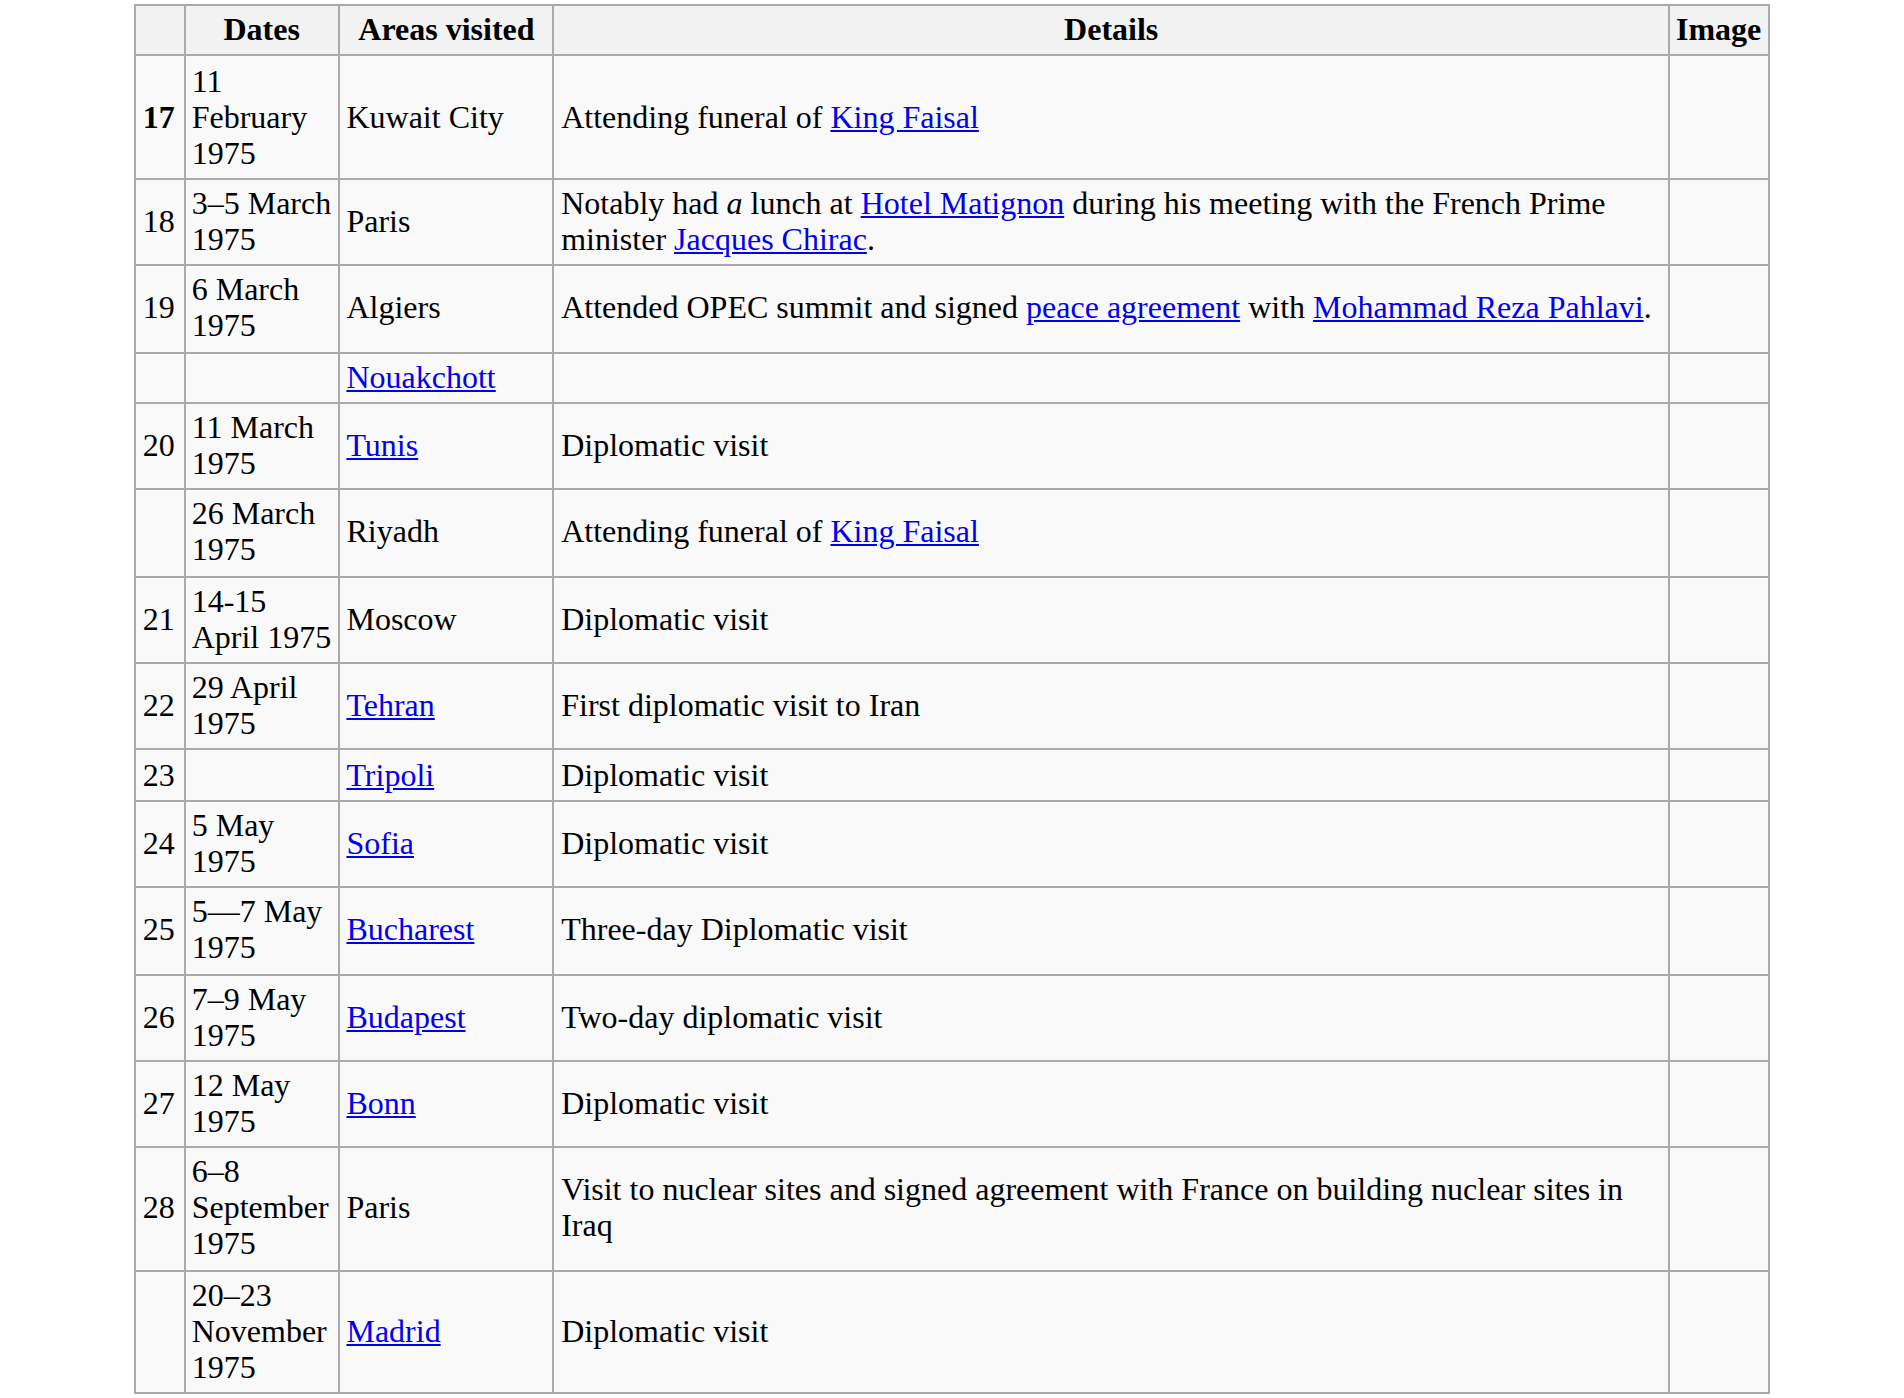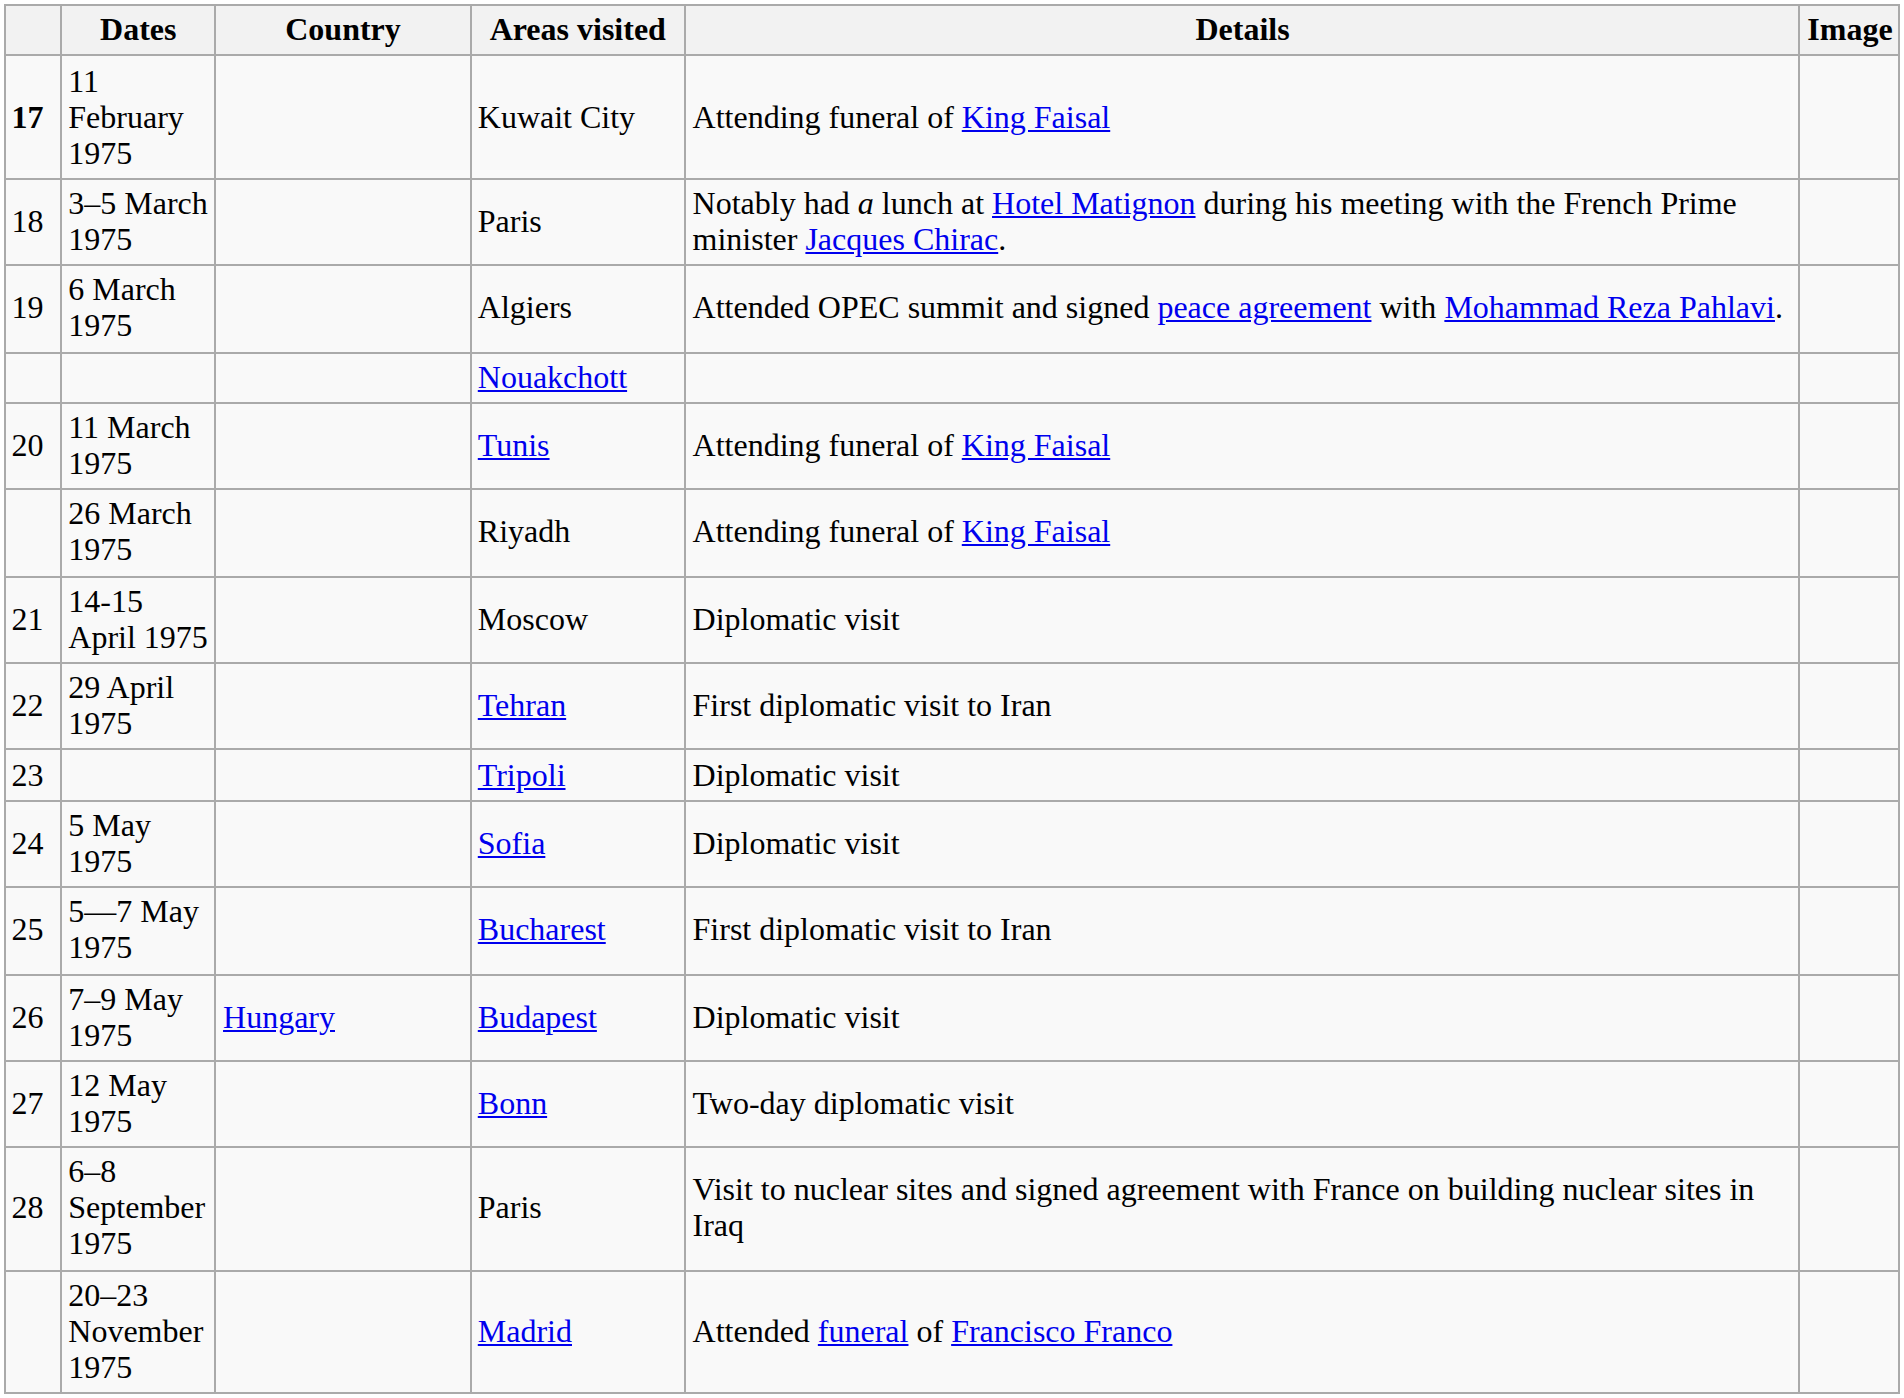+ column: Country | Hungary
11 March 1975 | Details: Diplomatic visit -> Attending funeral of King Faisal
5—7 May 1975 | Details: Three-day Diplomatic visit -> First diplomatic visit to Iran
7–9 May 1975 | Details: Two-day diplomatic visit -> Diplomatic visit
12 May 1975 | Details: Diplomatic visit -> Two-day diplomatic visit
20–23 November 1975 | Details: Diplomatic visit -> Attended funeral of Francisco Franco
